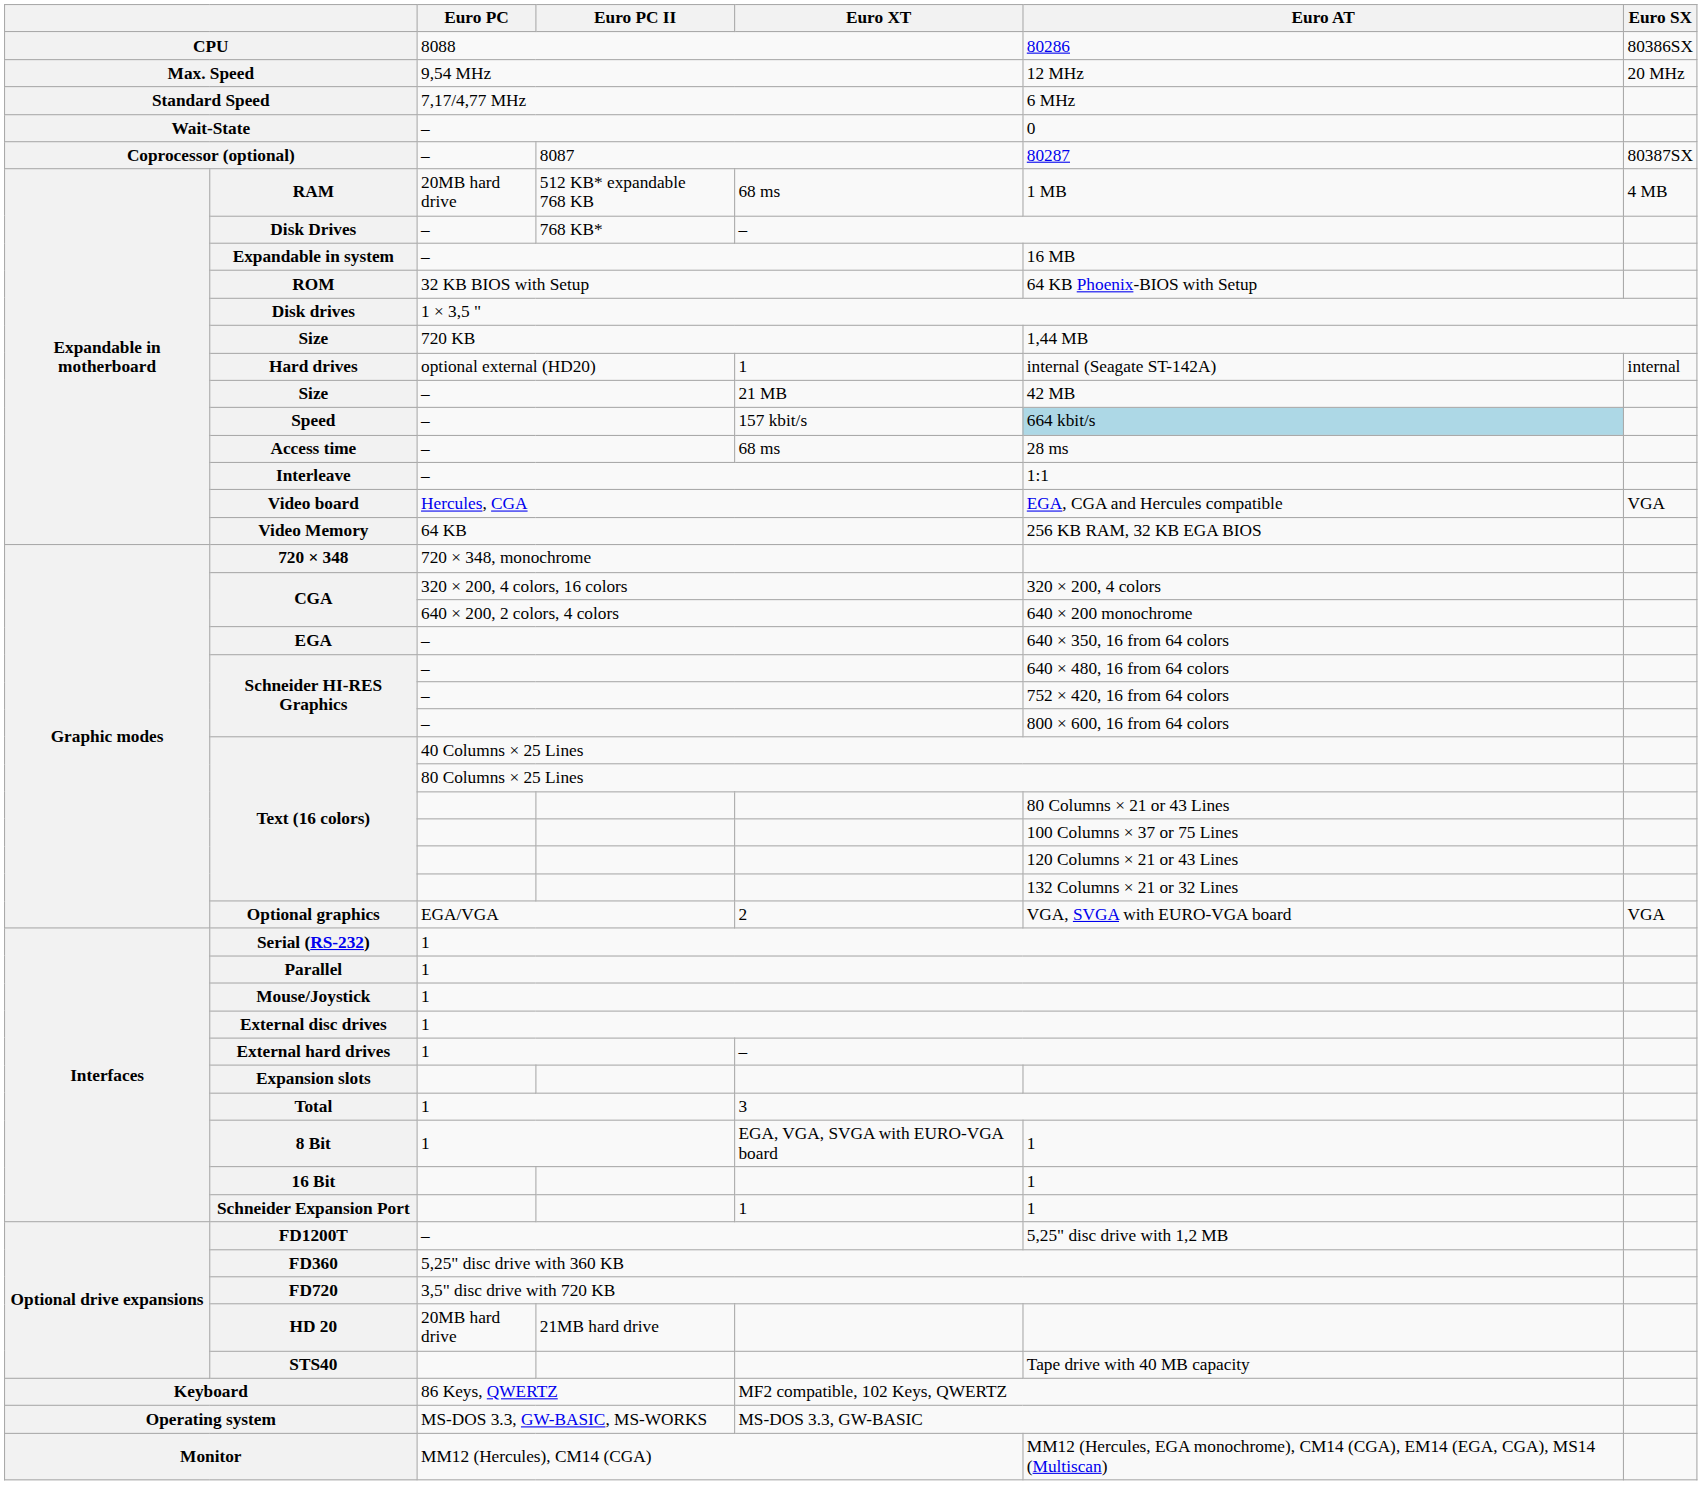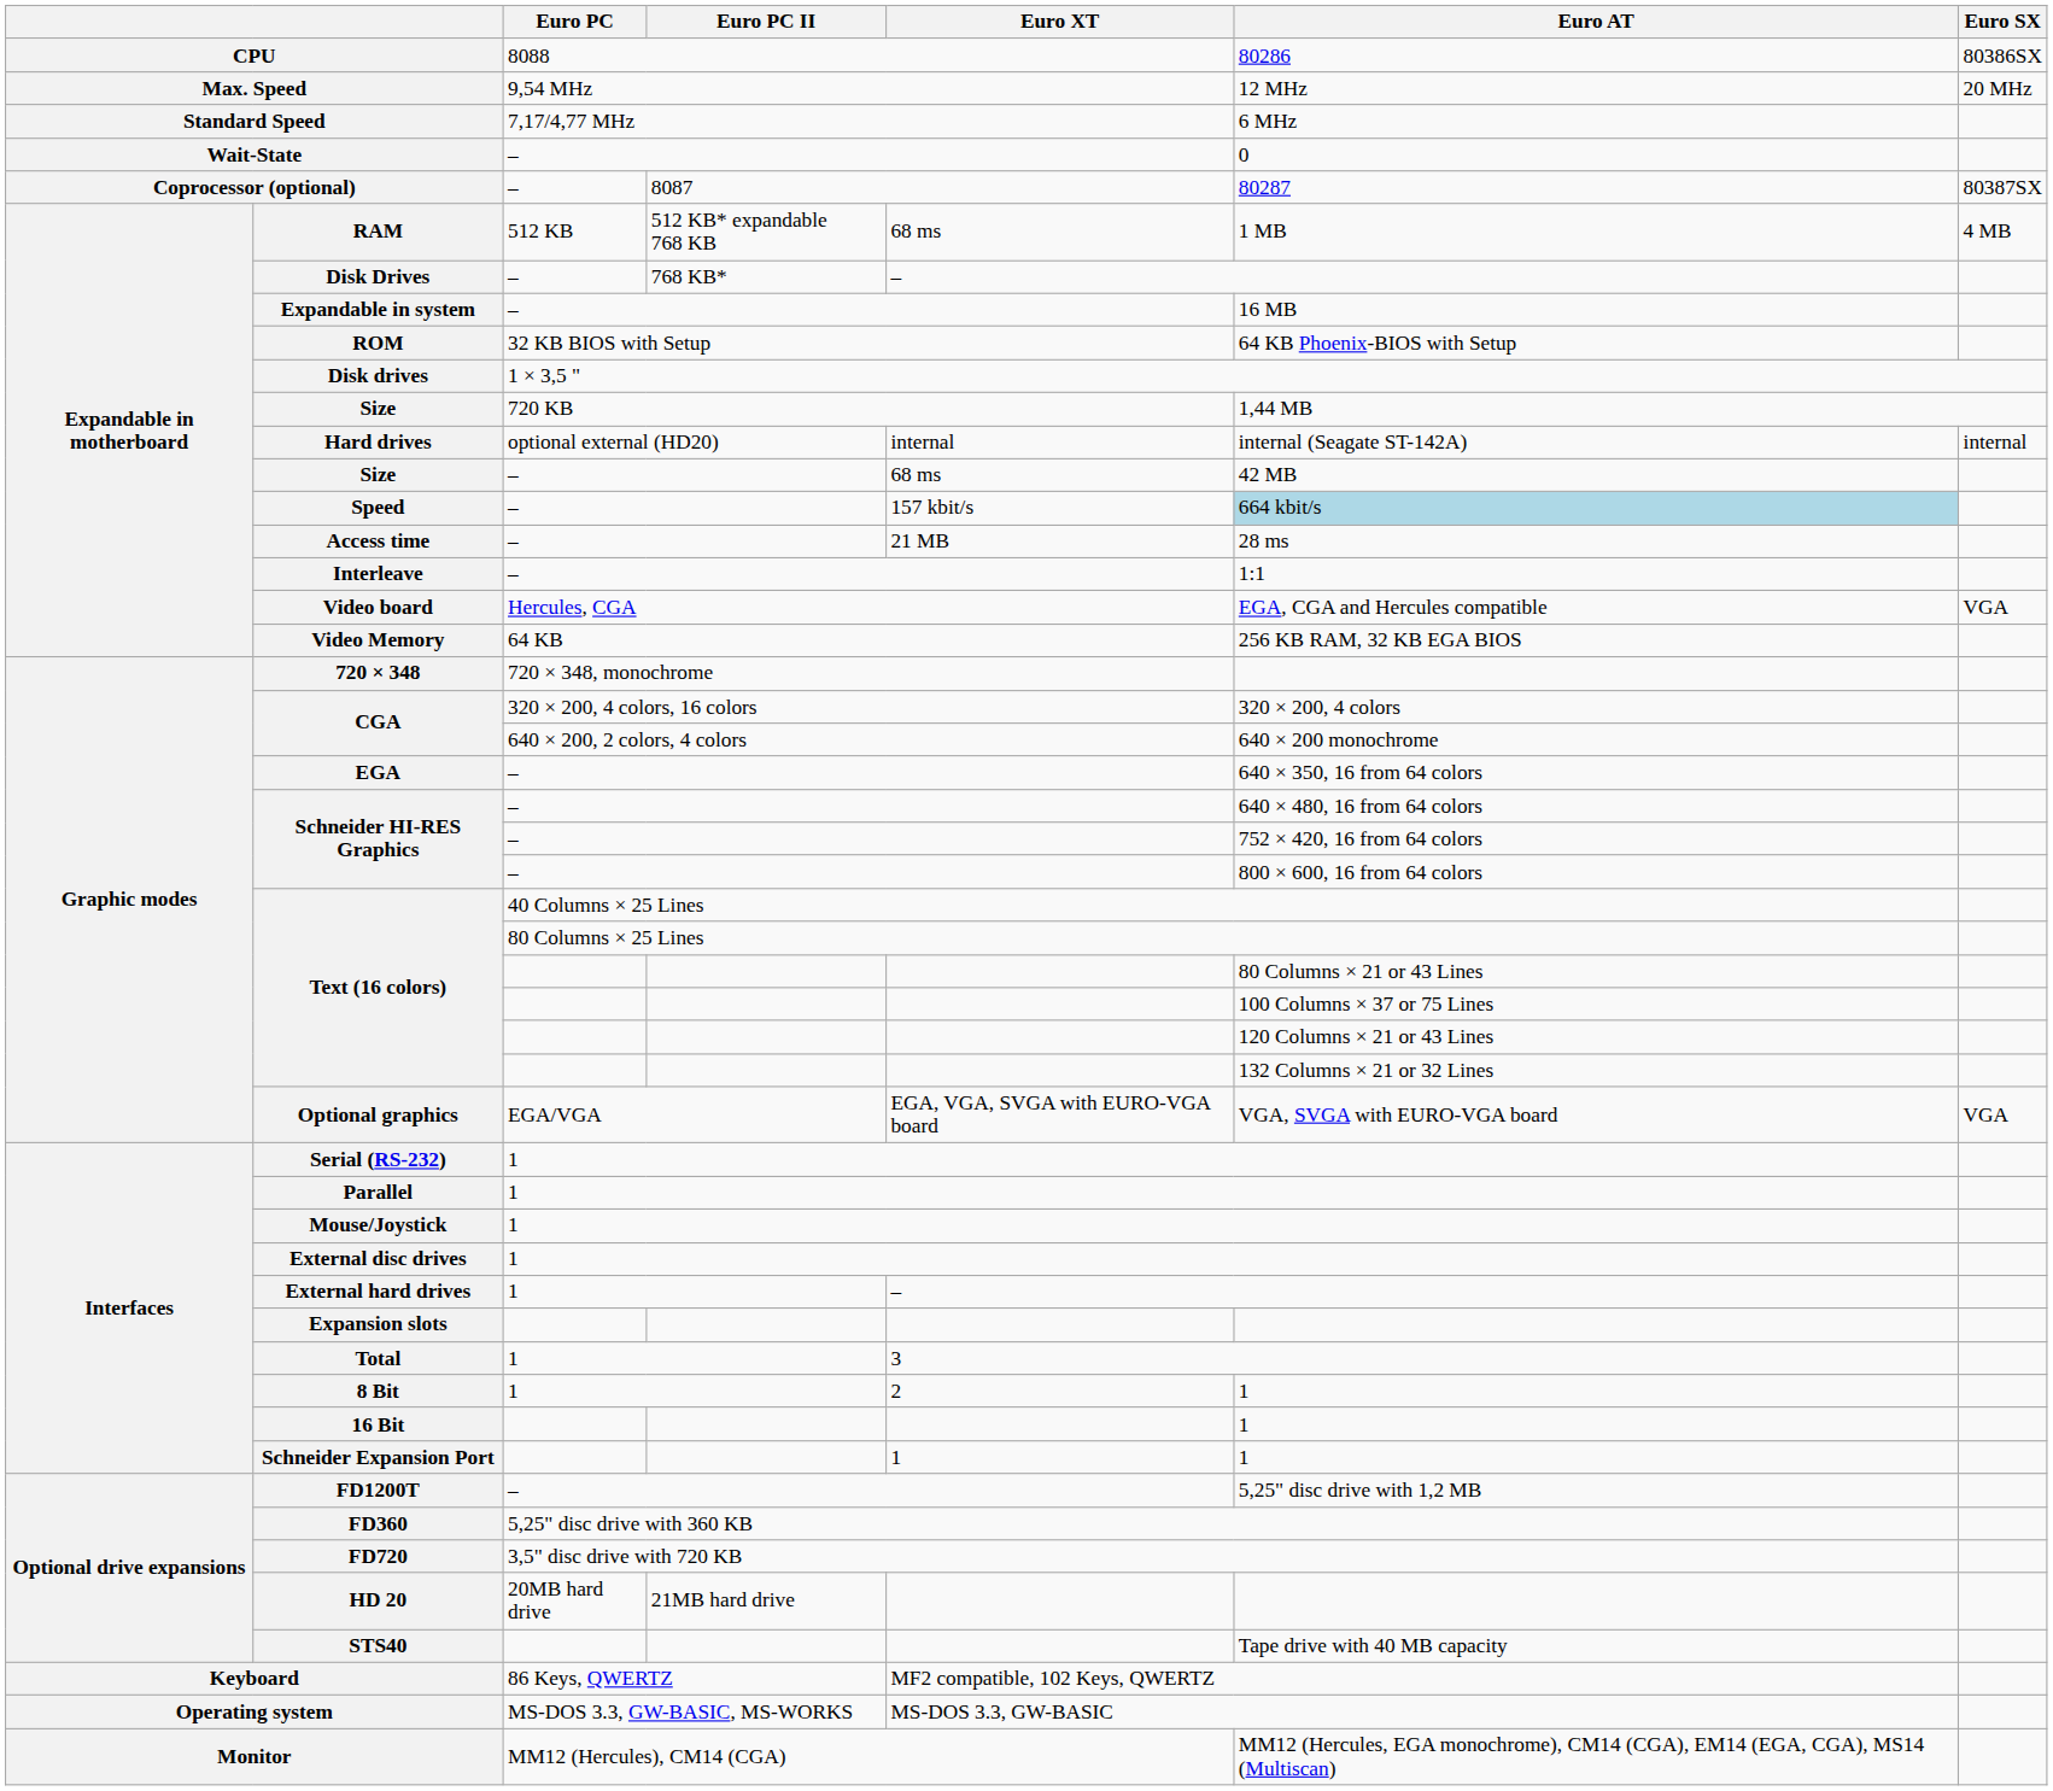RAM | Euro PC: 20MB hard drive -> 512 KB
Hard drives | Euro XT: 1 -> internal
Size / – | Euro XT: 21 MB -> 68 ms
Access time | Euro XT: 68 ms -> 21 MB
Optional graphics | Euro XT: 2 -> EGA, VGA, SVGA with EURO-VGA board
8 Bit | Euro XT: EGA, VGA, SVGA with EURO-VGA board -> 2
